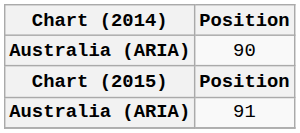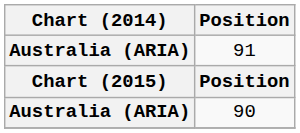rows swapped: 91 <-> 90
